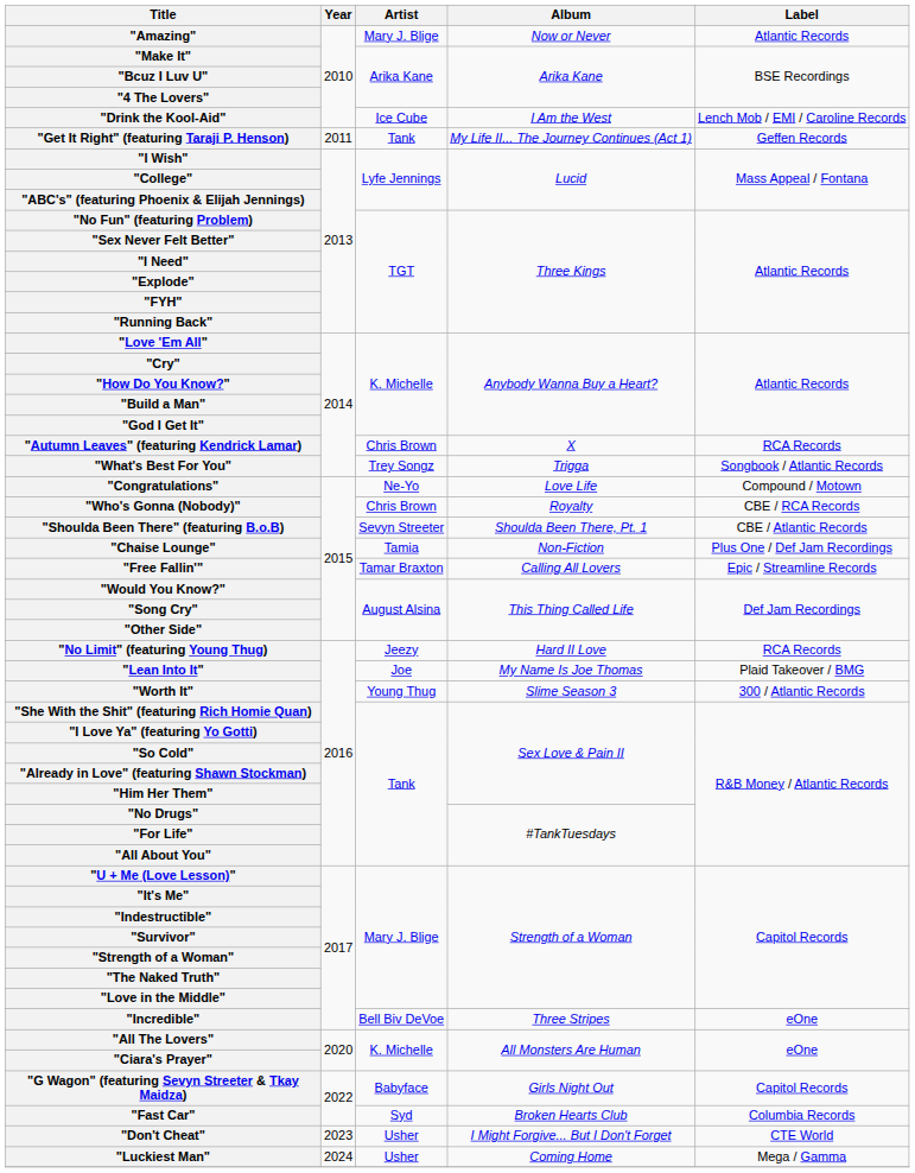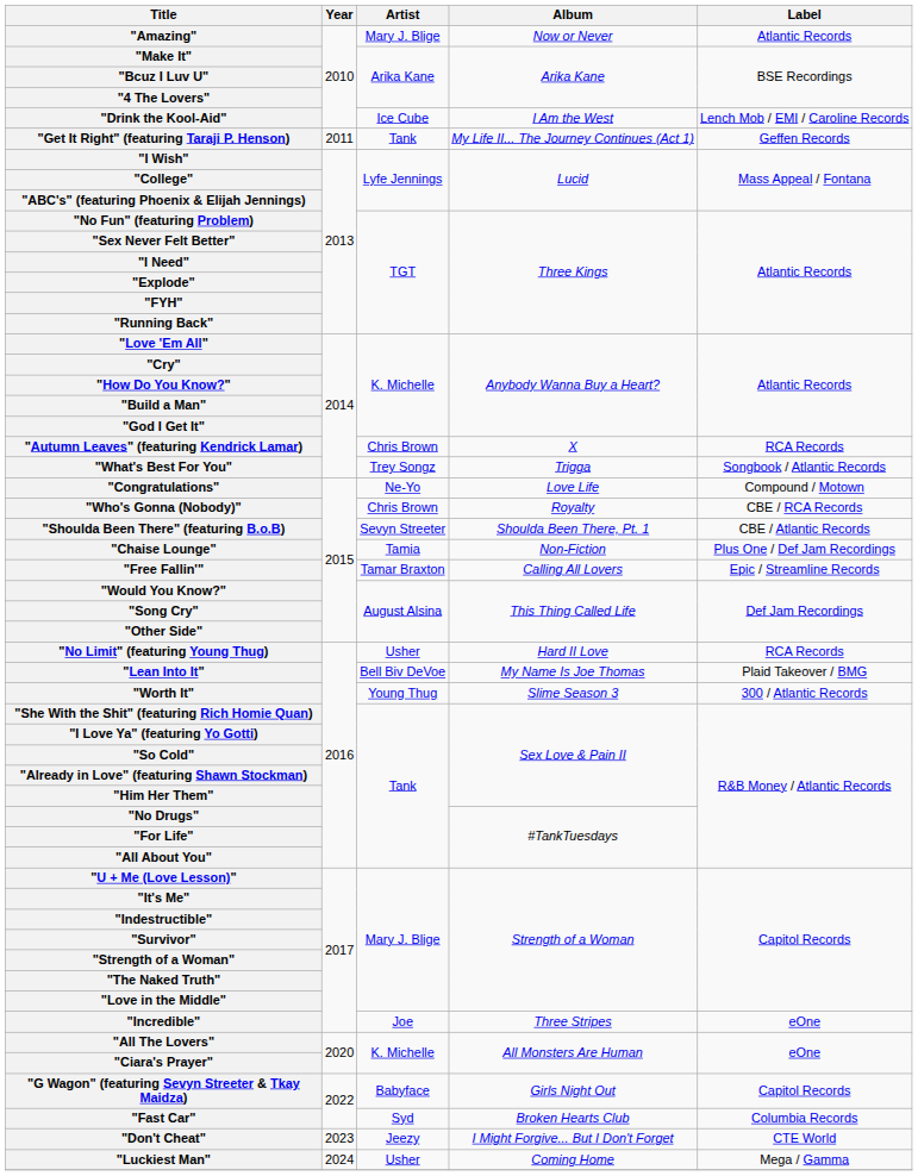"No Limit" (featuring Young Thug) | Artist: Jeezy -> Usher
"Lean Into It" | Artist: Joe -> Bell Biv DeVoe
"Incredible" | Artist: Bell Biv DeVoe -> Joe
"Don't Cheat" | Artist: Usher -> Jeezy
